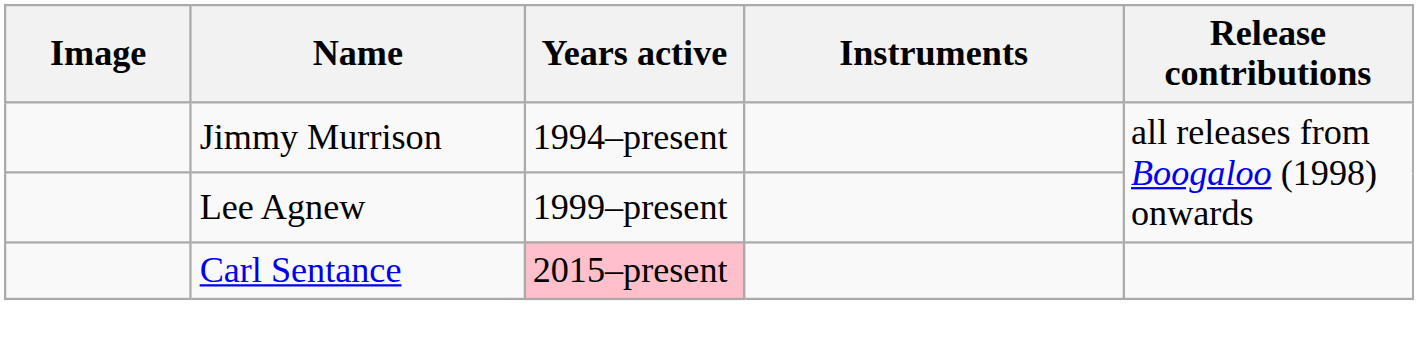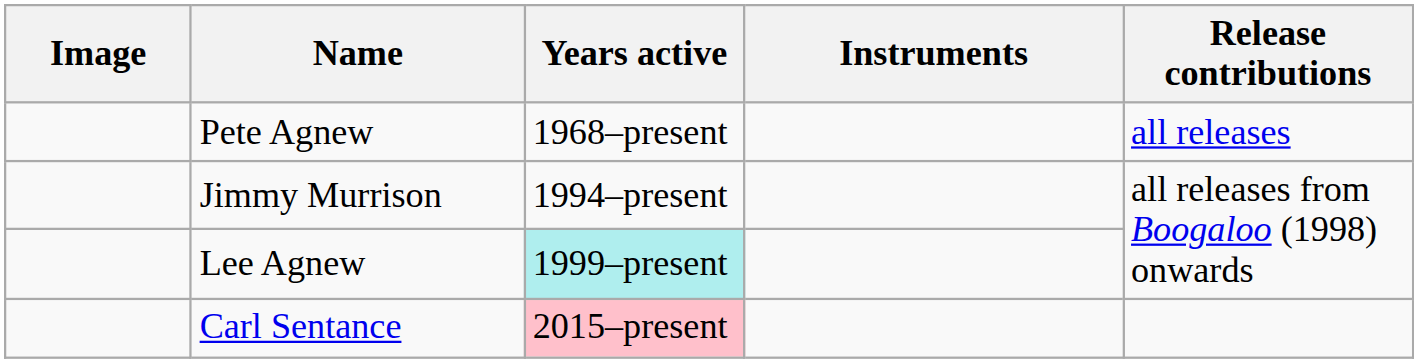+ row: Pete Agnew | 1968–present | all releases
Lee Agnew | Years active: no background -> paleturquoise background
